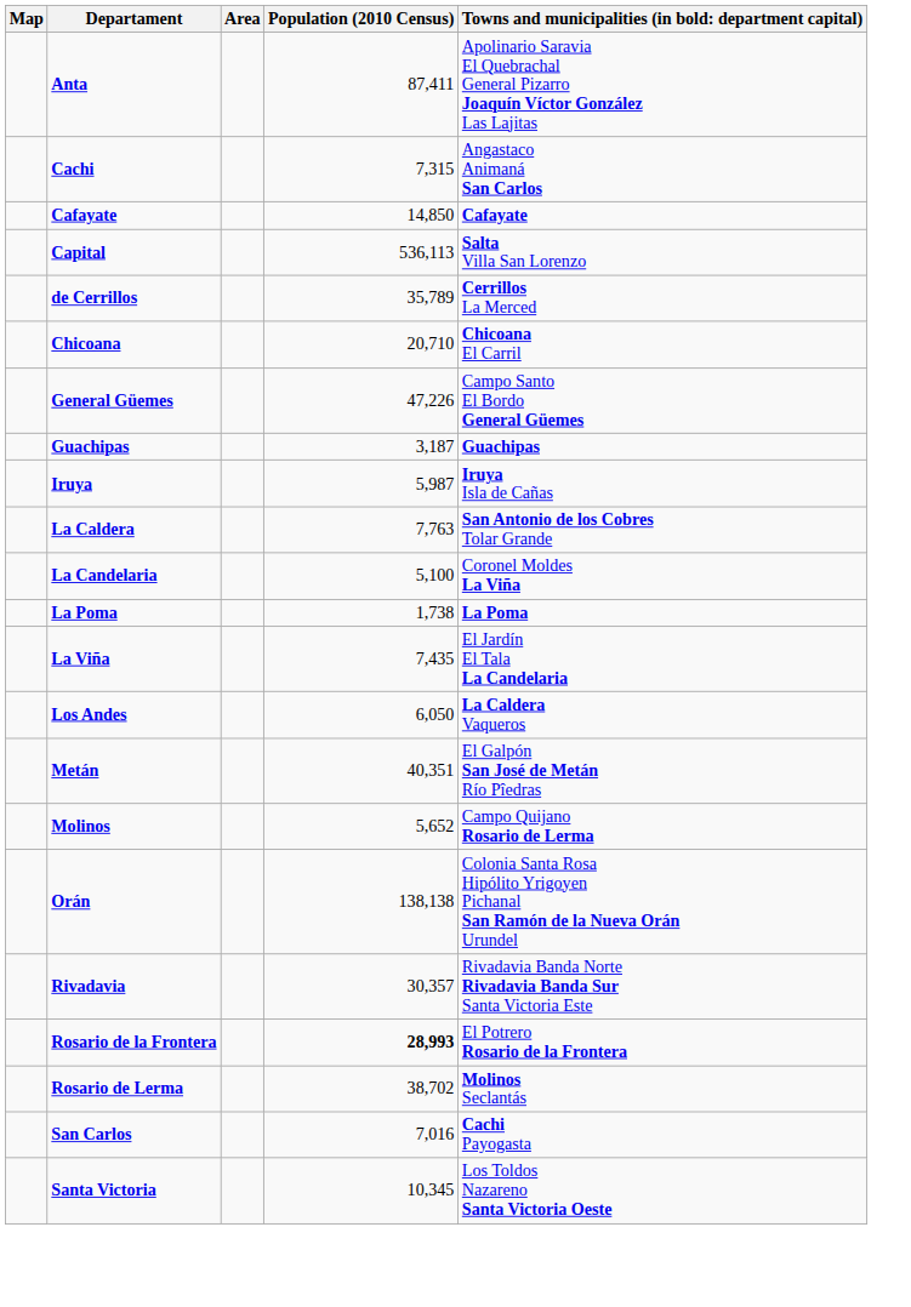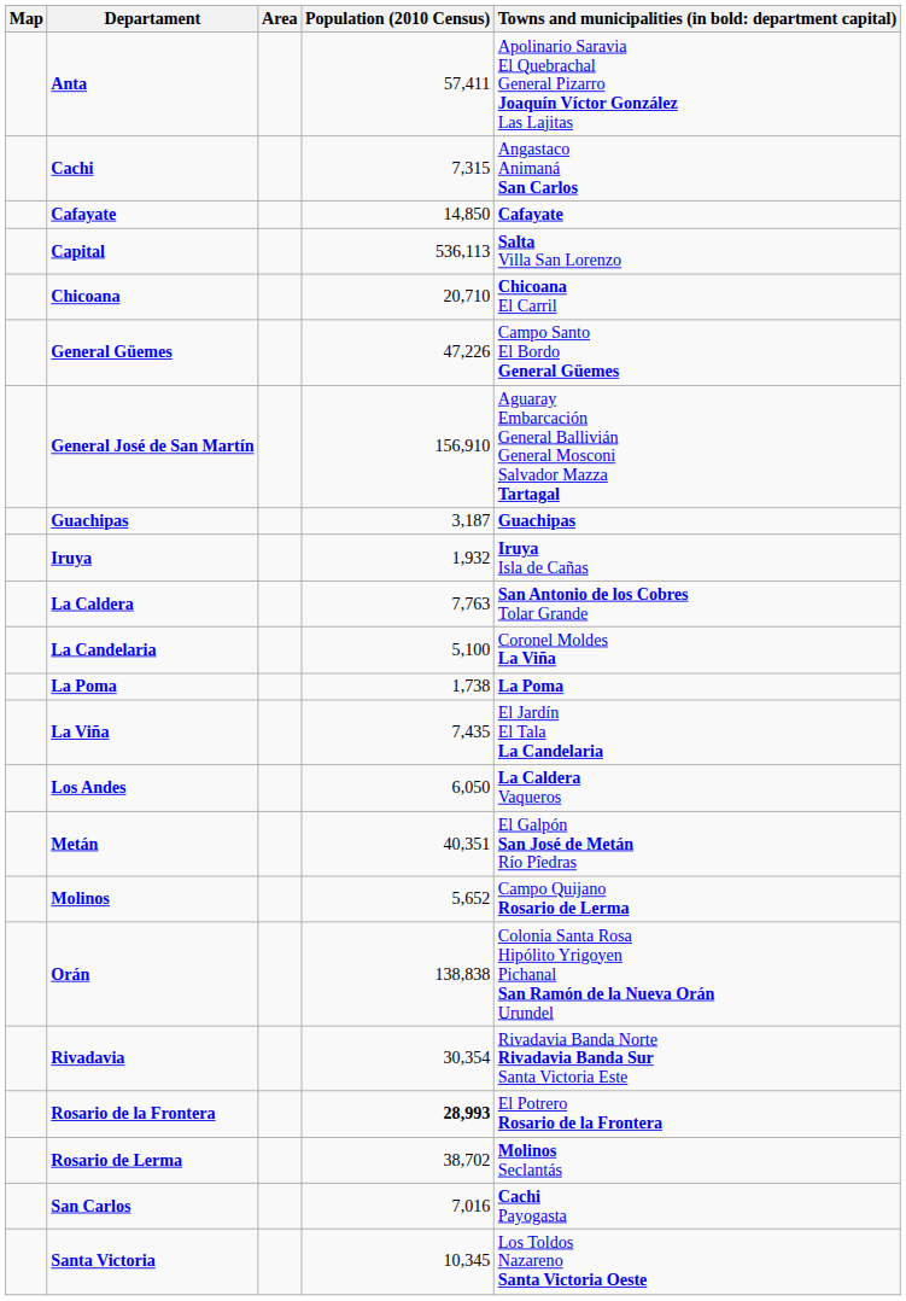Anta | Population (2010 Census): 87,411 -> 57,411
- row: de Cerrillos | 35,789 | Cerrillos La Merced
+ row: General José de San Martín | 156,910 | Aguaray Embarcación General Ballivián General Mosconi Salvador Mazza Tartagal
Iruya | Population (2010 Census): 5,987 -> 1,932
Orán | Population (2010 Census): 138,138 -> 138,838
Rivadavia | Population (2010 Census): 30,357 -> 30,354
